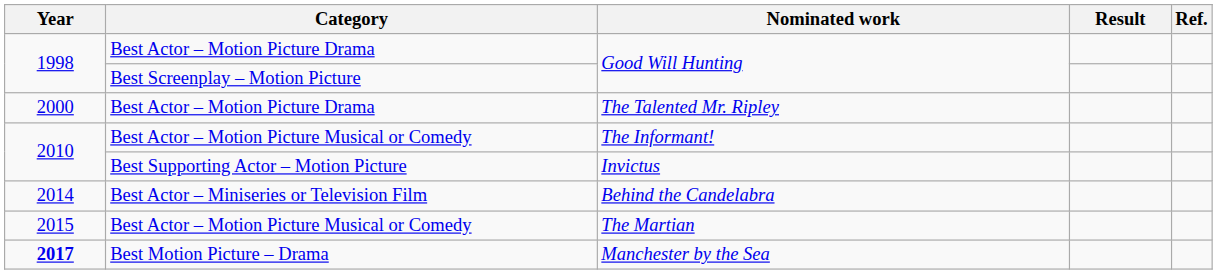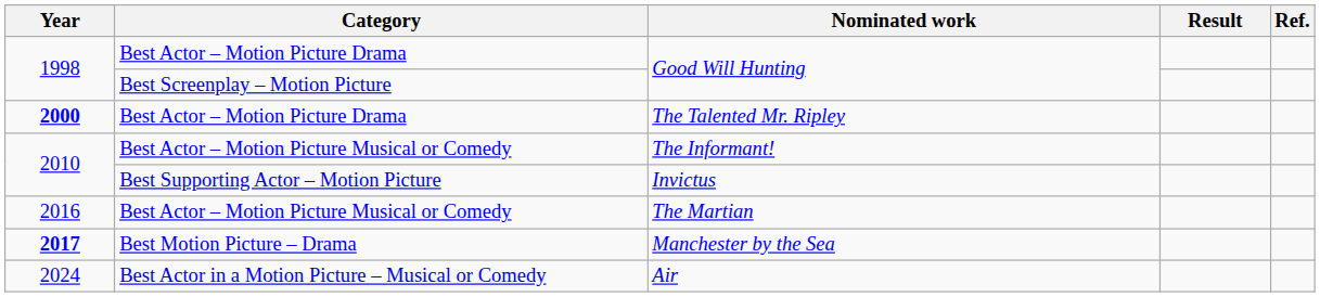The Talented Mr. Ripley | Year: normal -> bold
- row: 2014 | Best Actor – Miniseries or Television Film | Behind the Candelabra
The Martian | Year: 2015 -> 2016
+ row: 2024 | Best Actor in a Motion Picture – Musical or Comedy | Air
